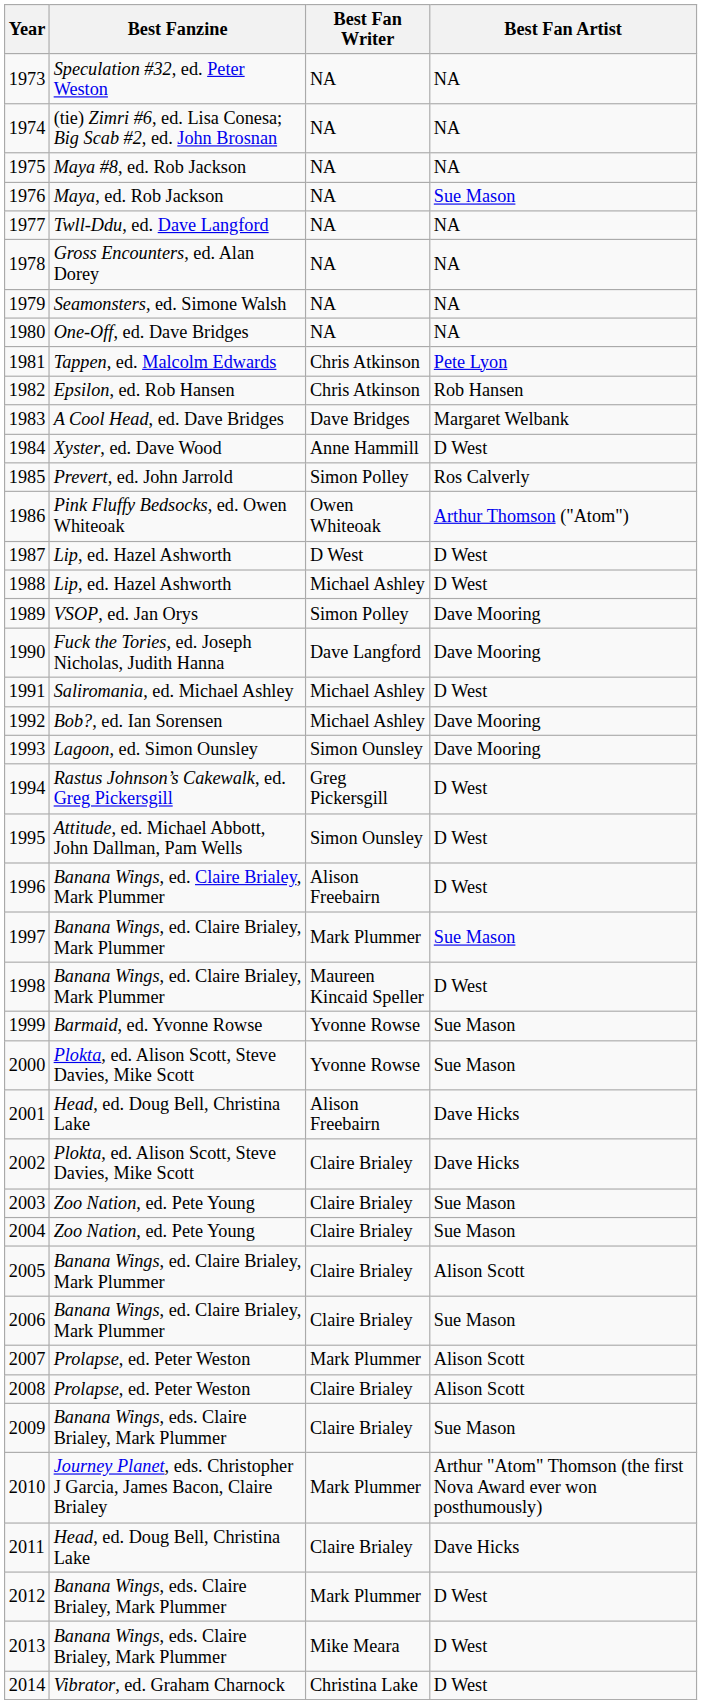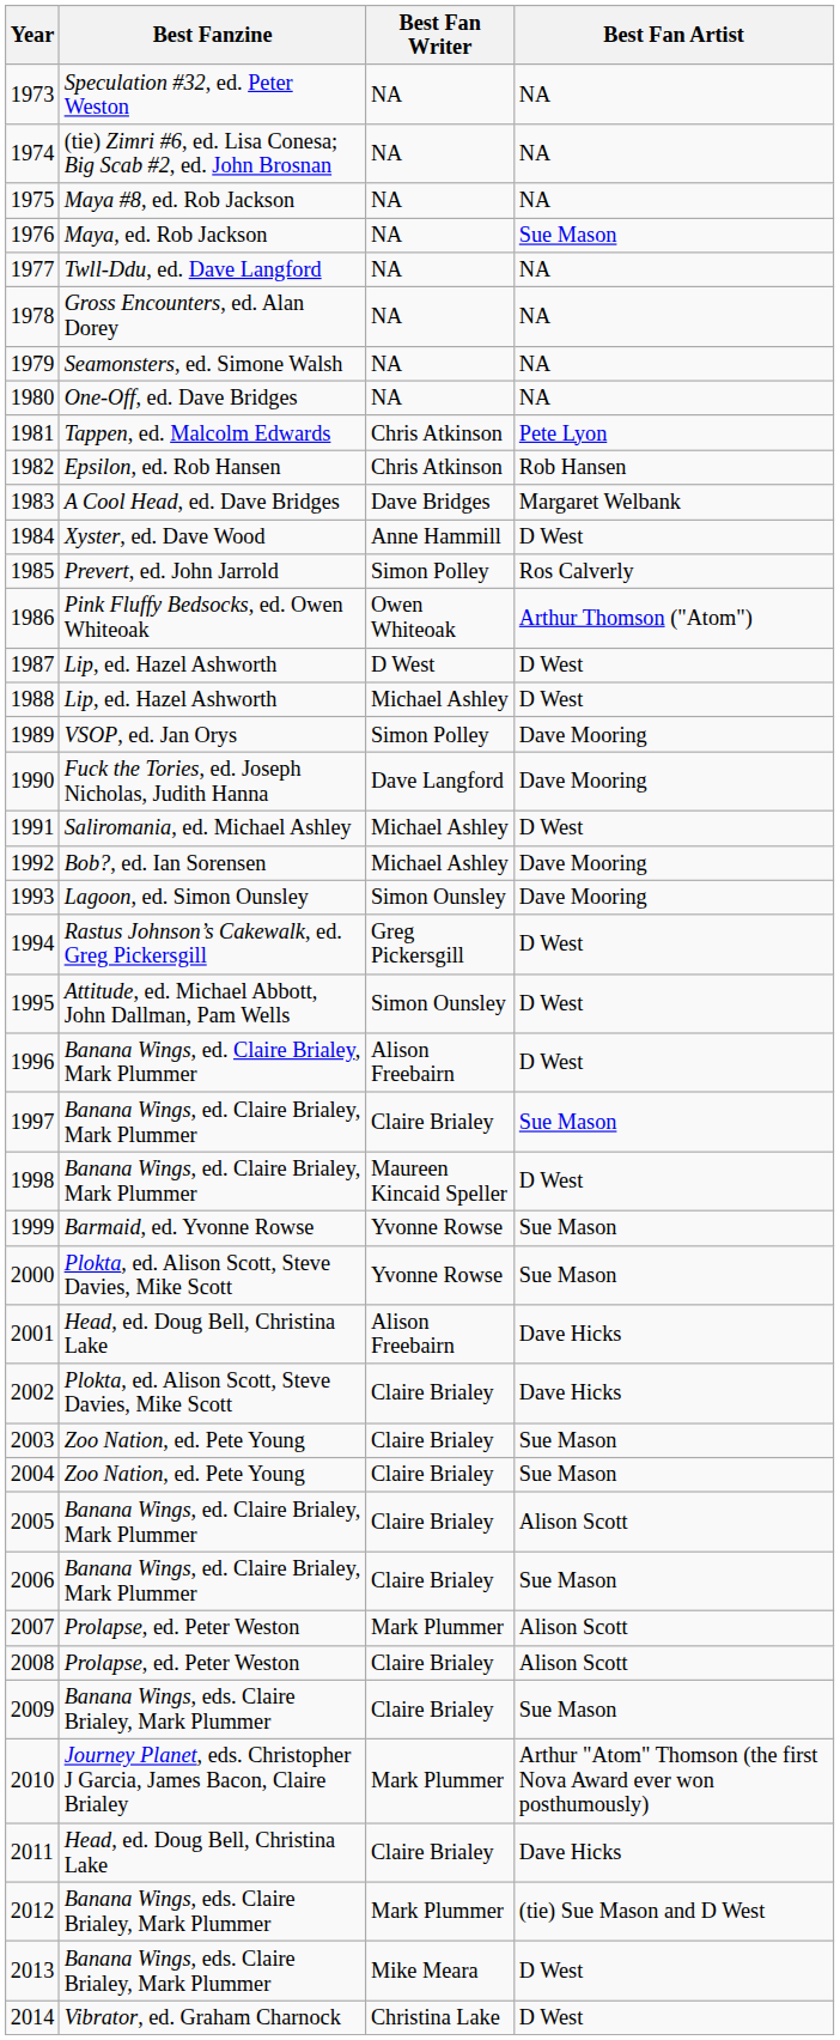1997 | Best Fan Writer: Mark Plummer -> Claire Brialey
2012 | Best Fan Artist: D West -> (tie) Sue Mason and D West
